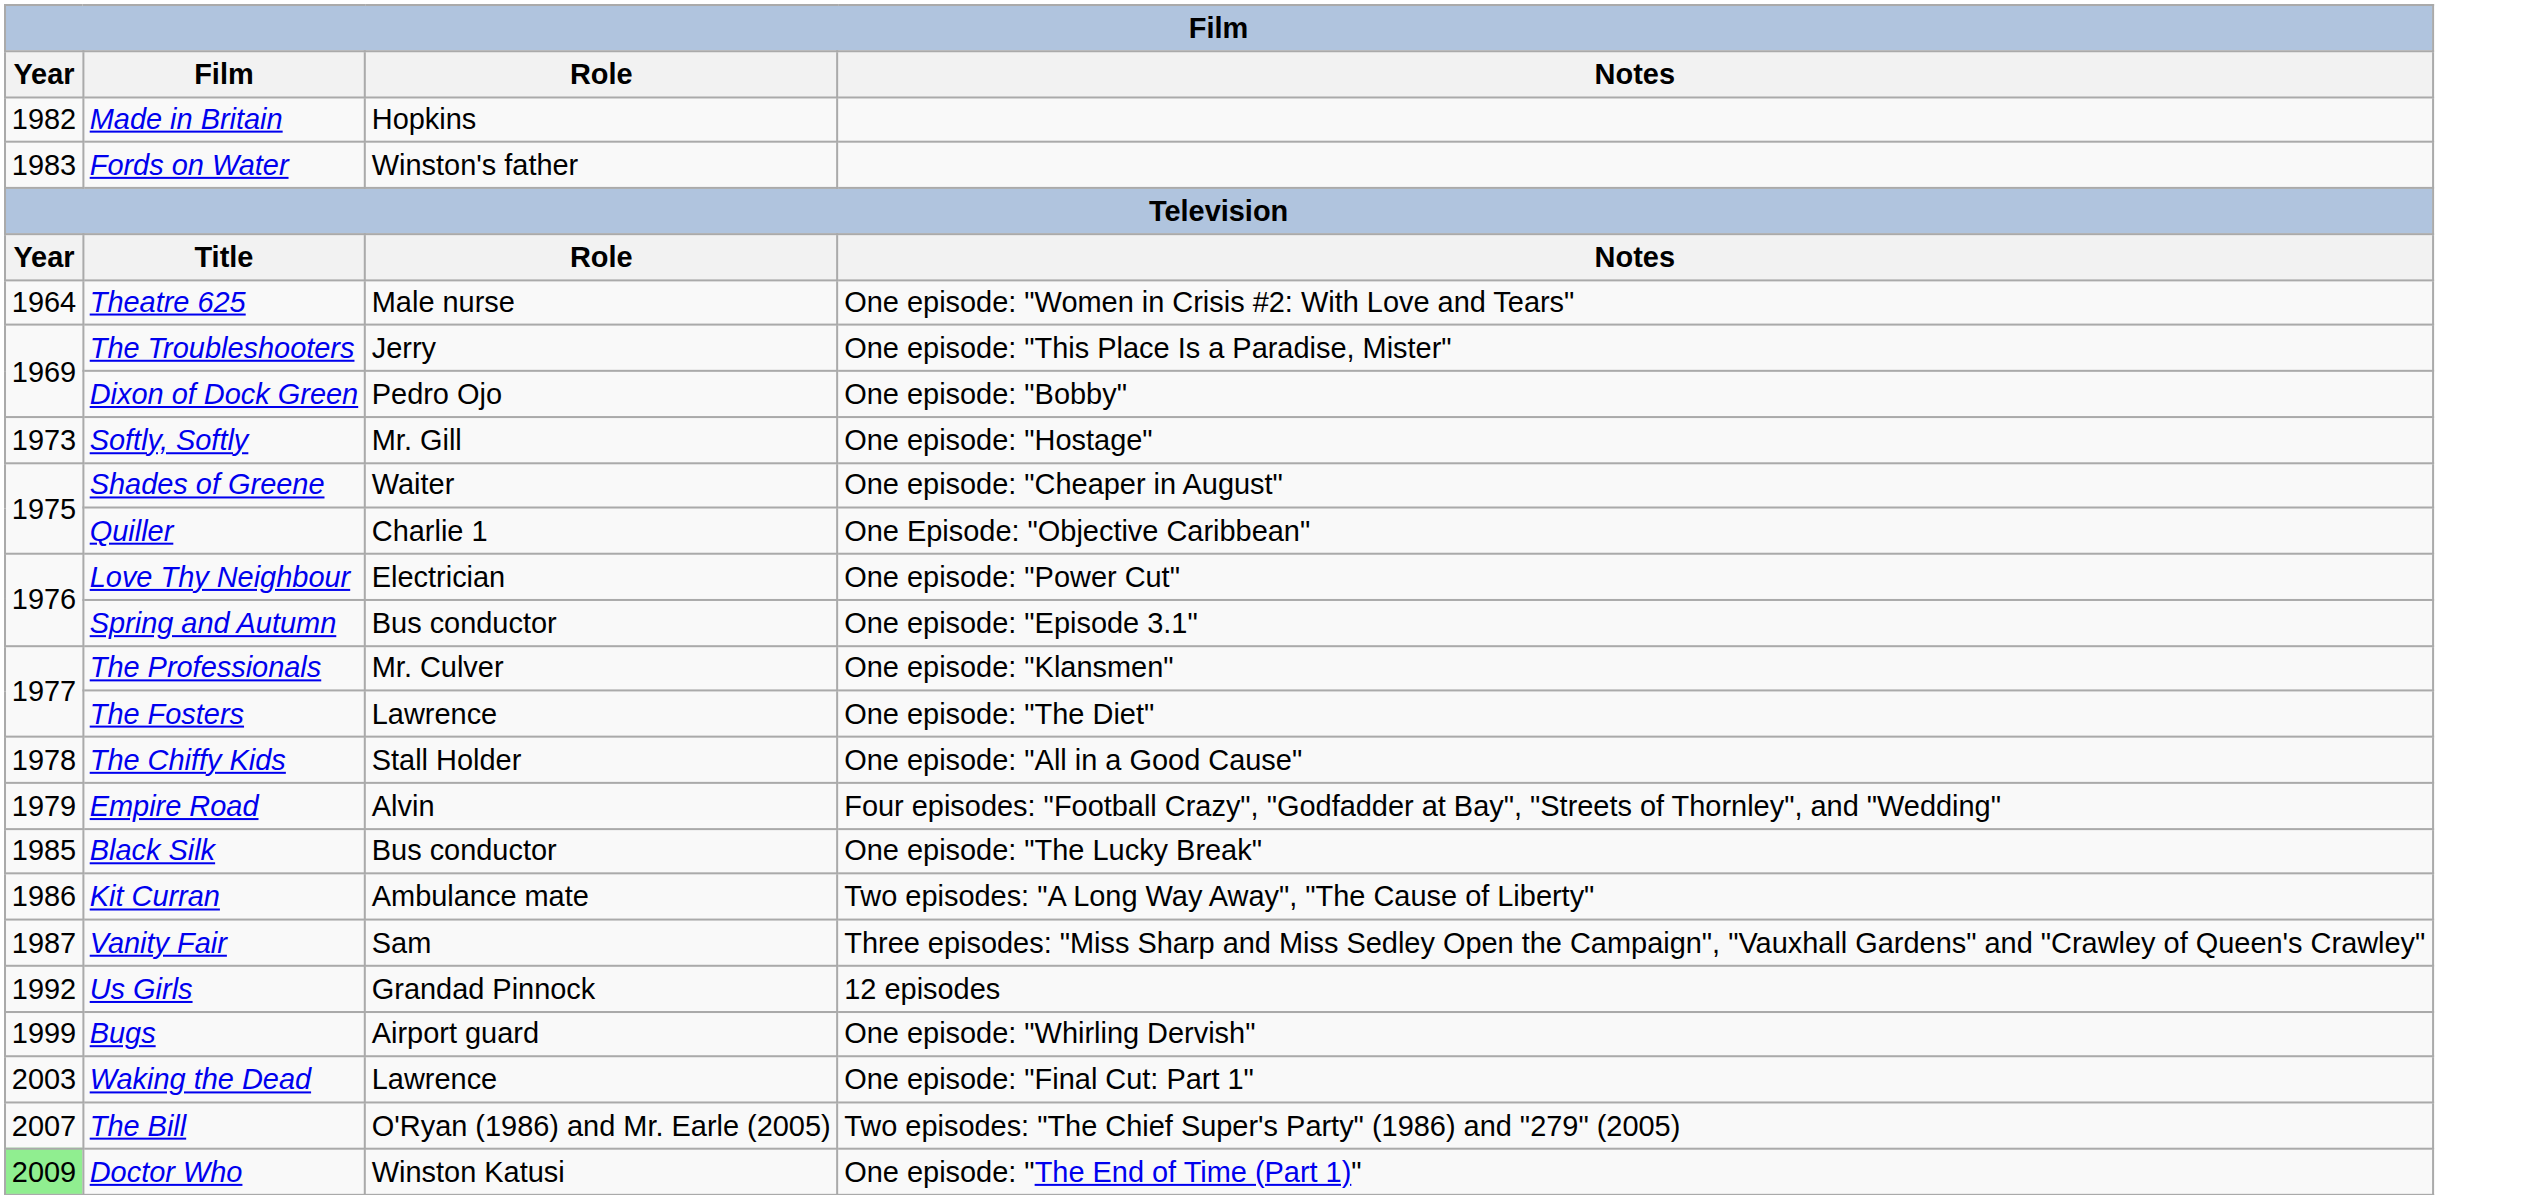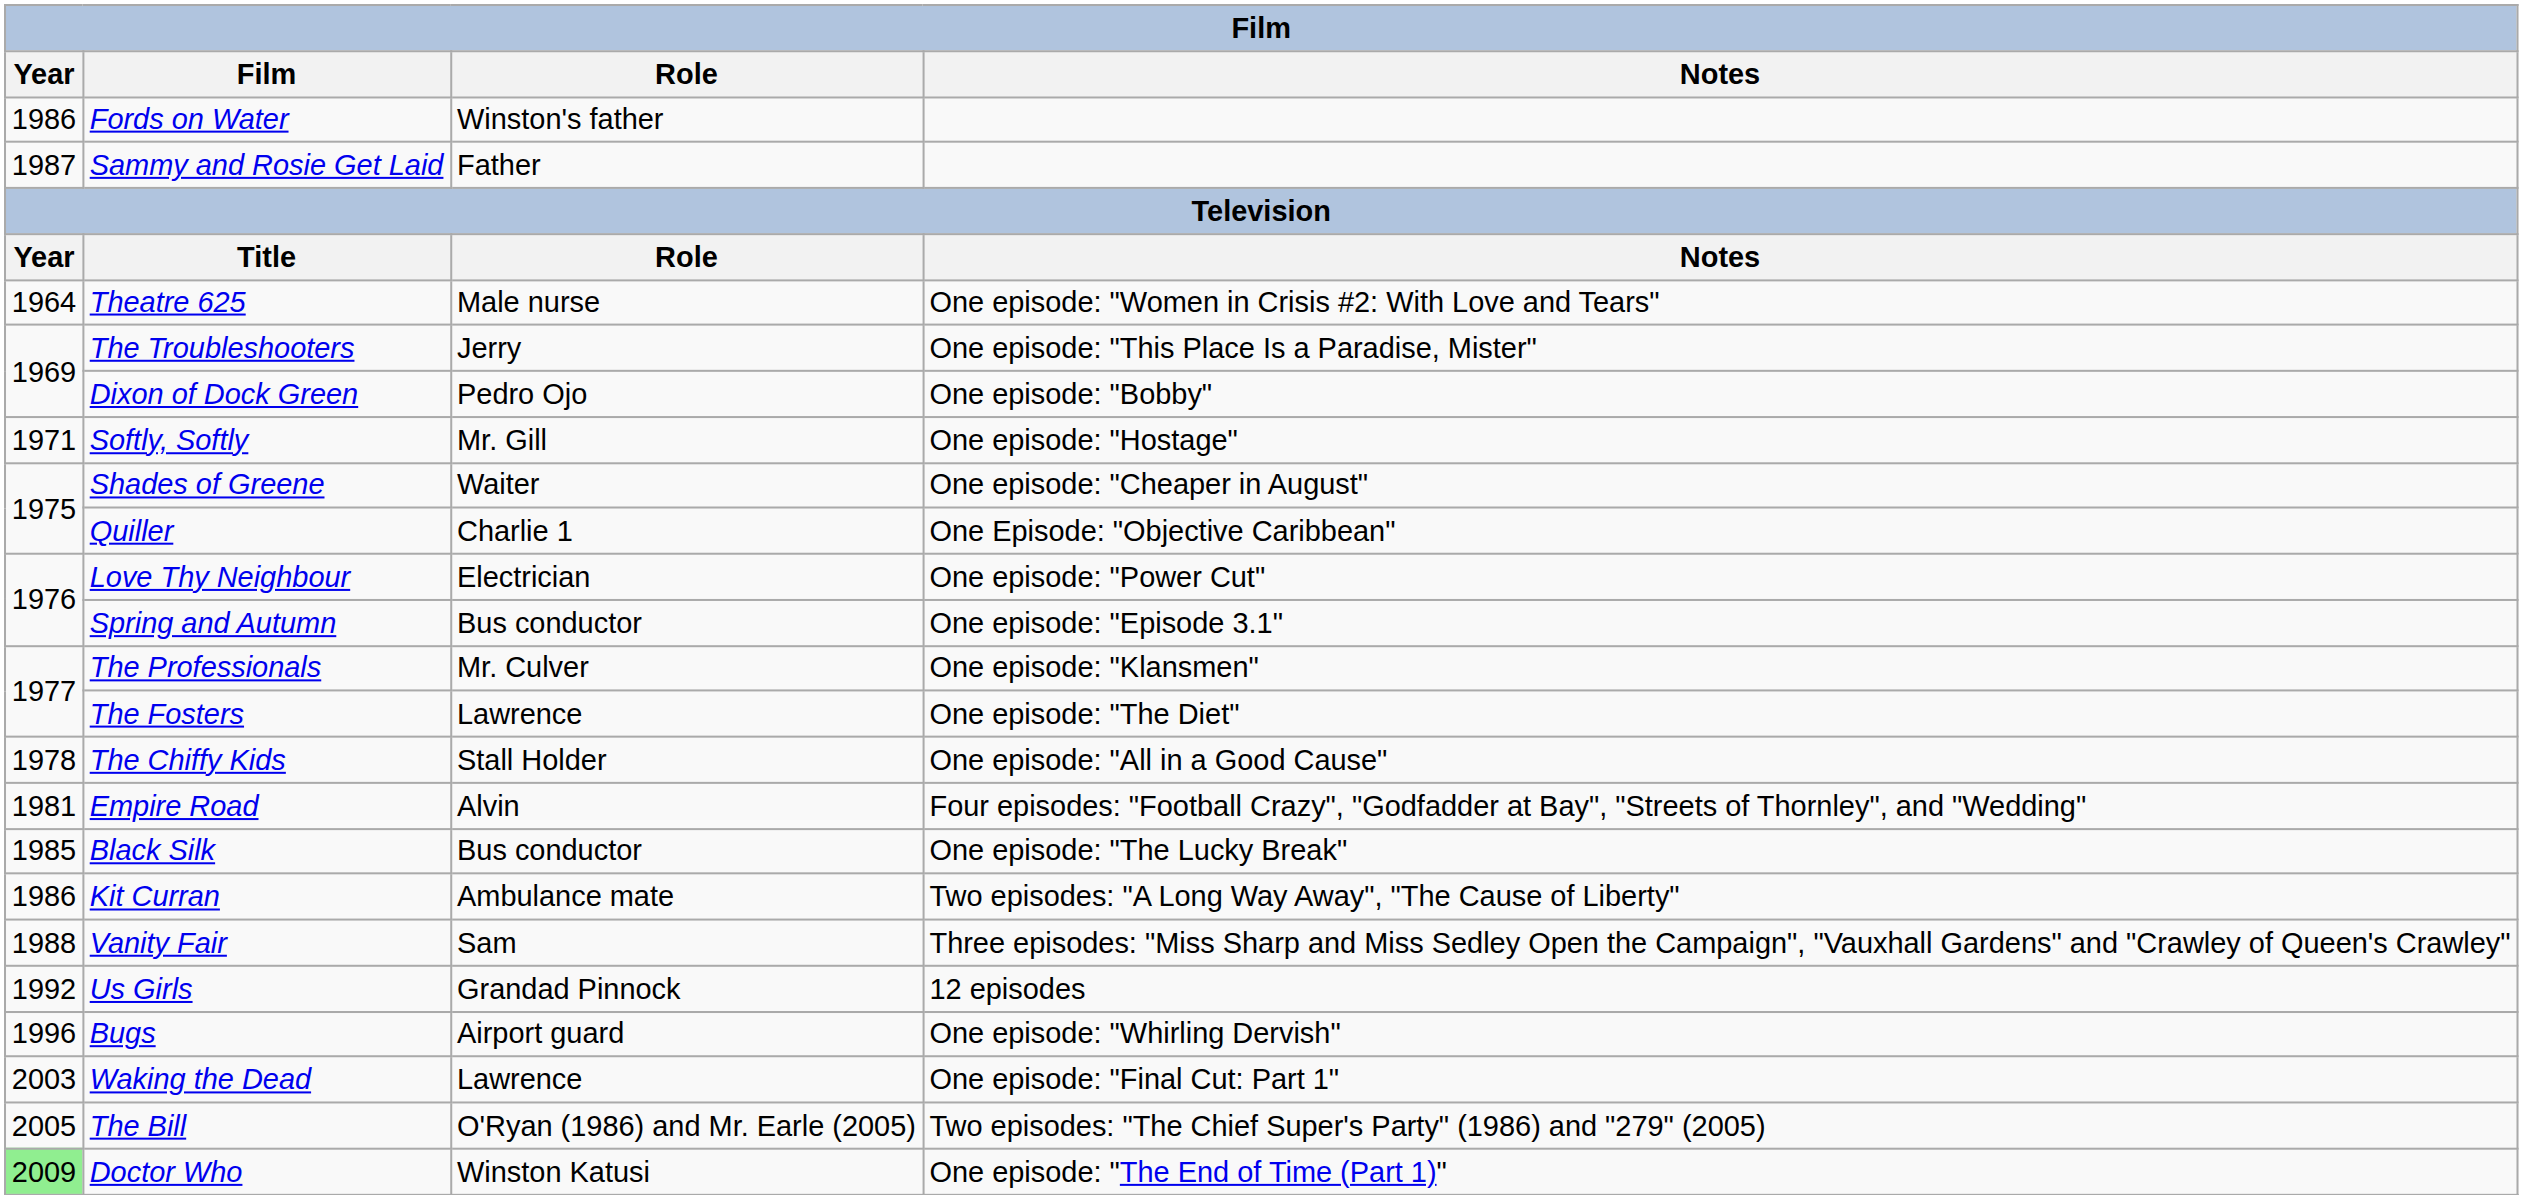- row: 1982 | Made in Britain | Hopkins
Fords on Water | Year: 1983 -> 1986
+ row: 1987 | Sammy and Rosie Get Laid | Father
Softly, Softly | Year: 1973 -> 1971
Empire Road | Year: 1979 -> 1981
Vanity Fair | Year: 1987 -> 1988
Bugs | Year: 1999 -> 1996
The Bill | Year: 2007 -> 2005
